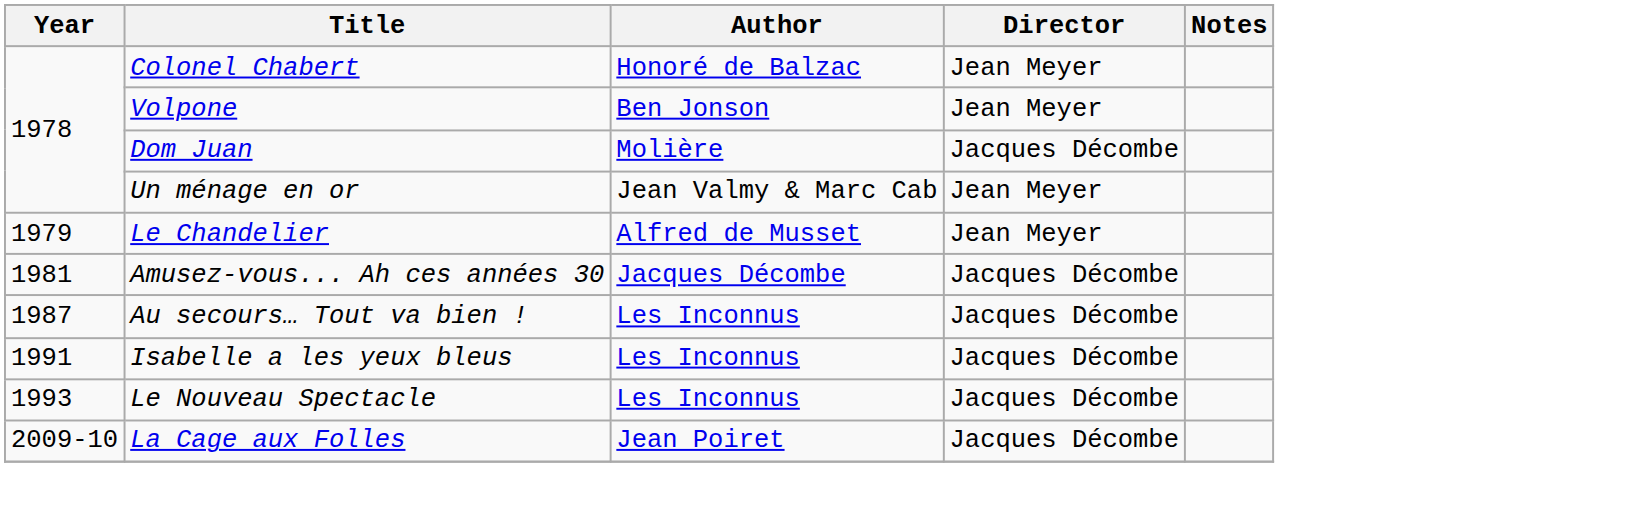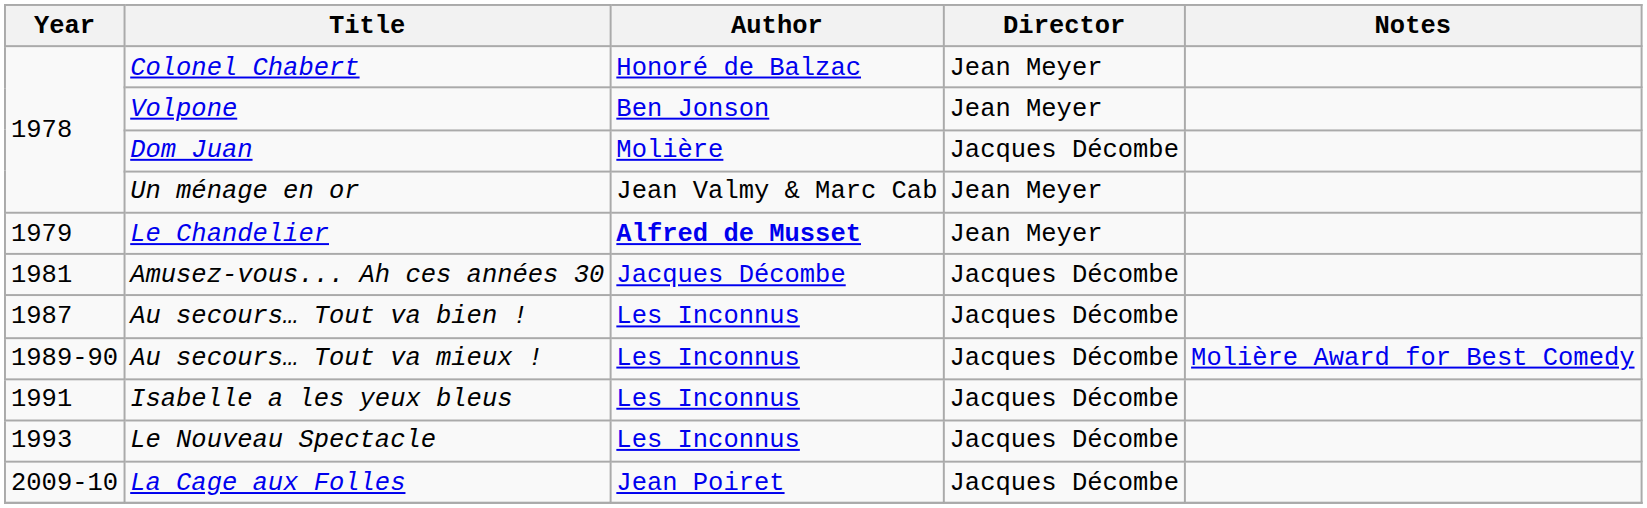Le Chandelier | Author: normal -> bold
+ row: 1989-90 | Au secours… Tout va mieux ! | Les Inconnus | Jacques Décombe | Molière Award for Best Comedy
